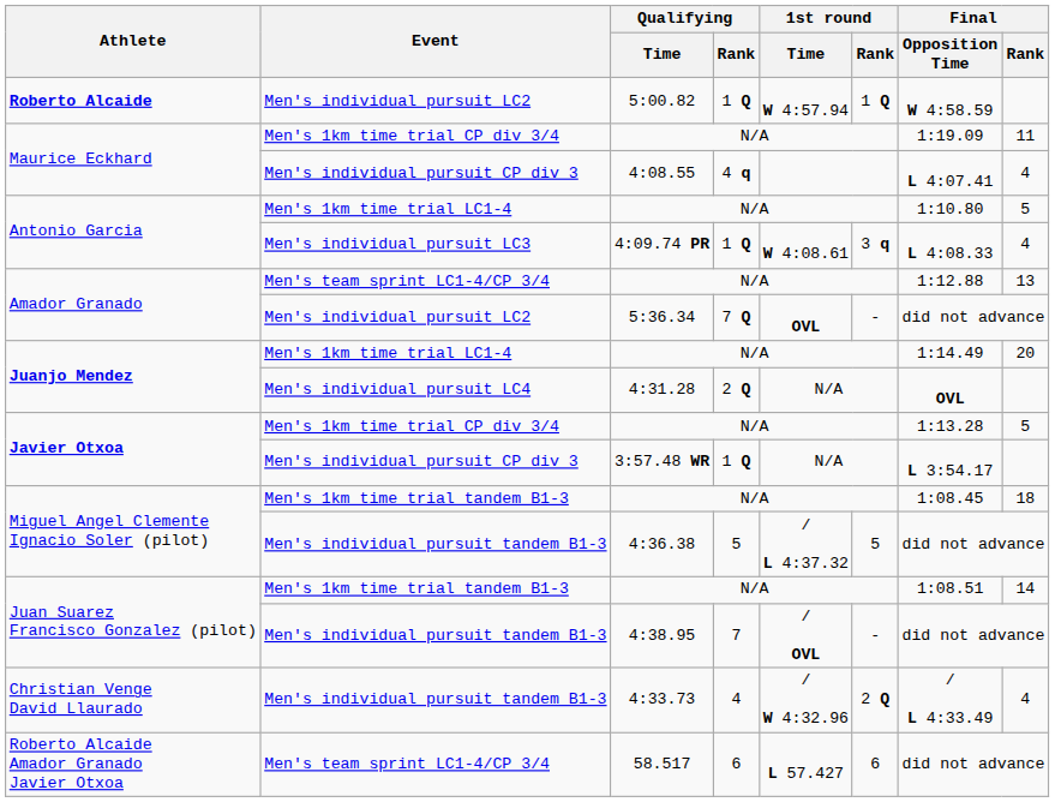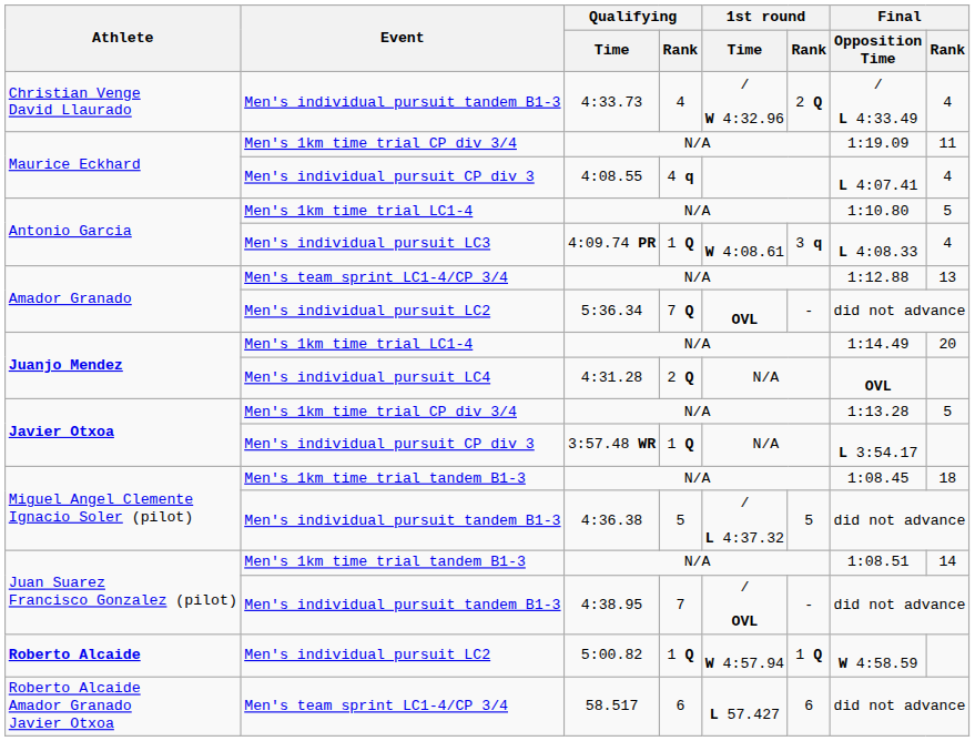rows swapped: 5:00.82 <-> 4:33.73
